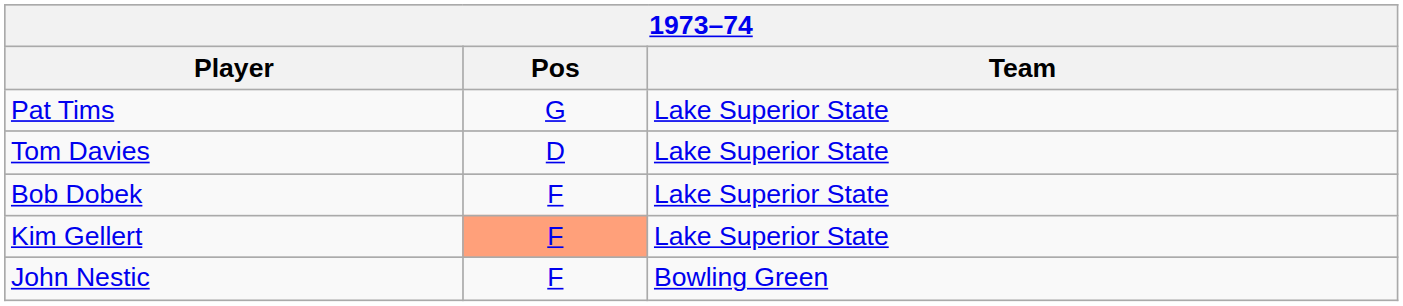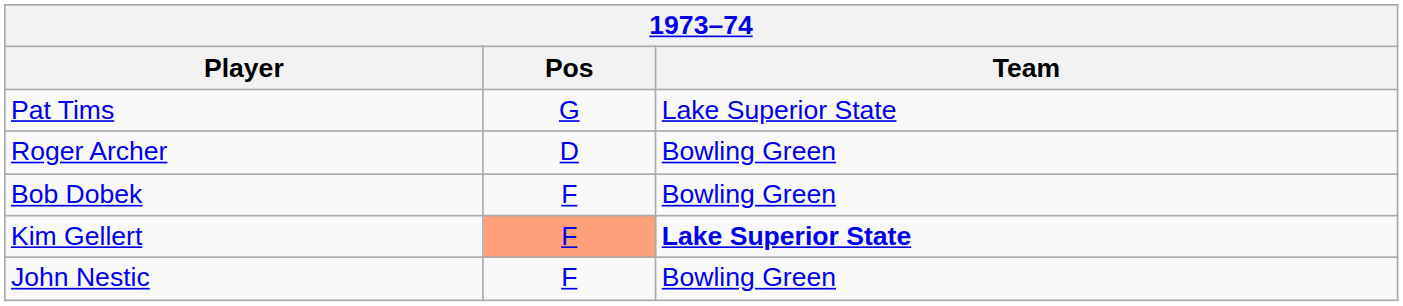+ row: Roger Archer | D | Bowling Green
- row: Tom Davies | D | Lake Superior State
Bob Dobek | Team: Lake Superior State -> Bowling Green
Kim Gellert | Team: normal -> bold
